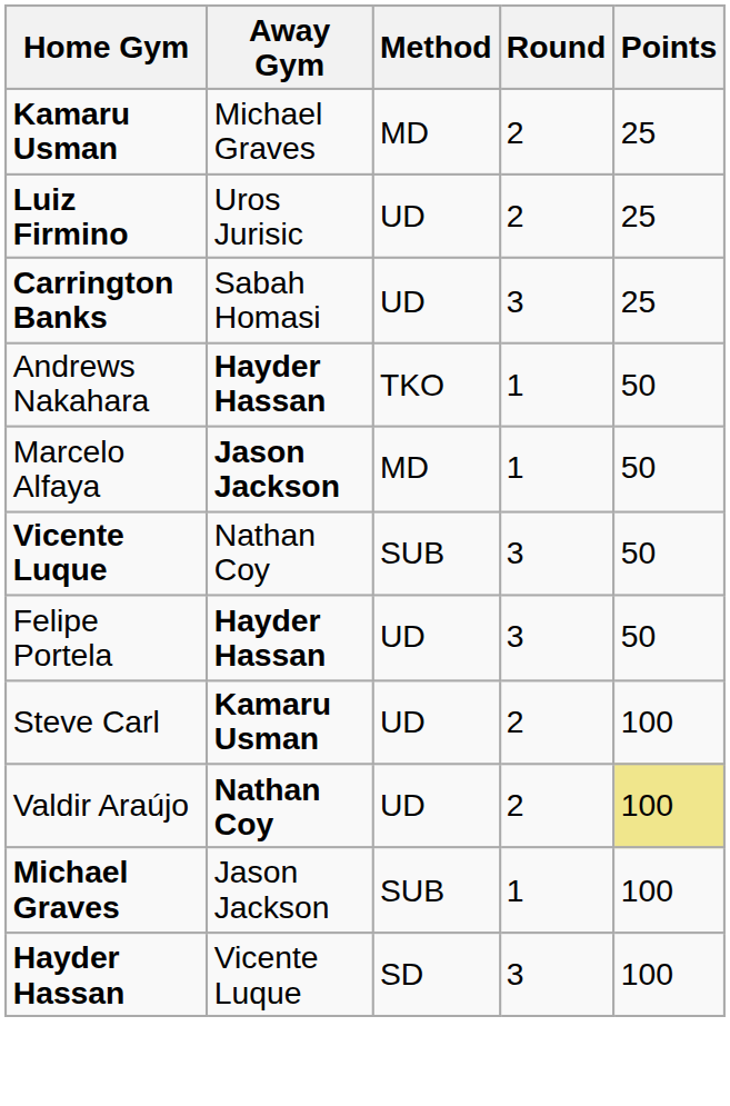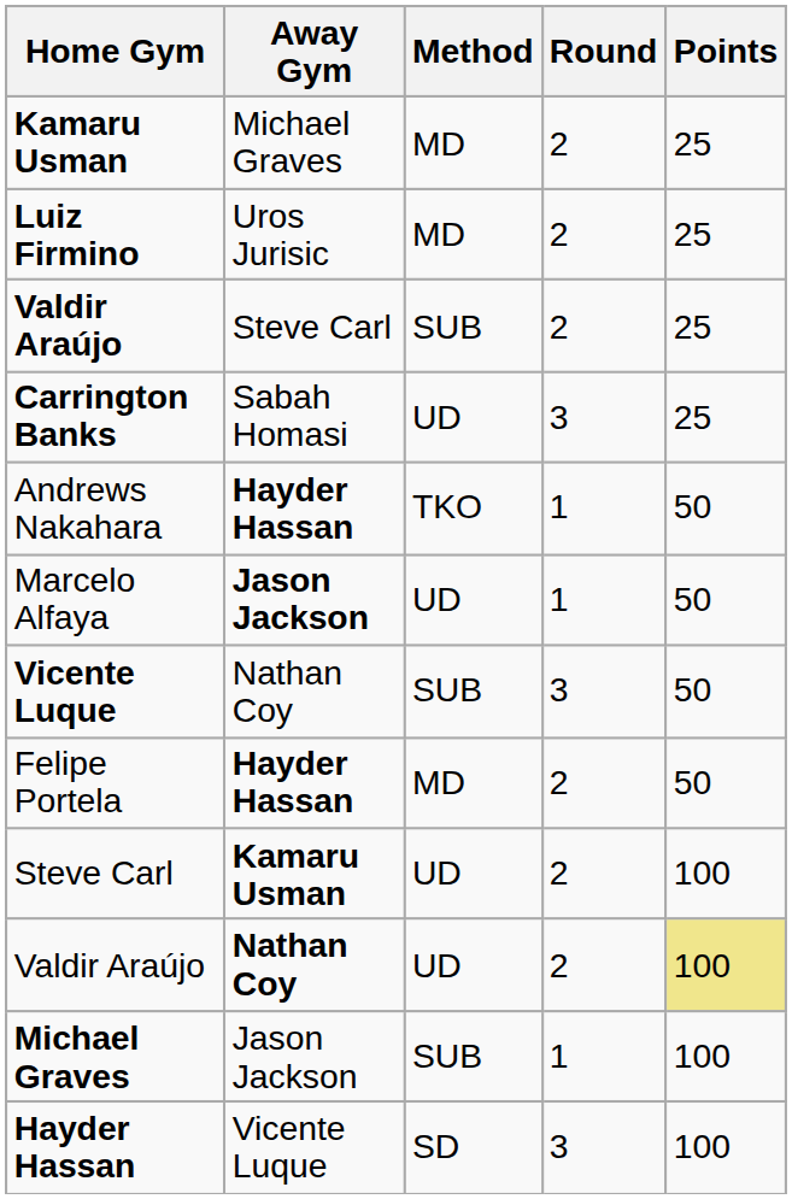Luiz Firmino | Method: UD -> MD
+ row: Valdir Araújo | Steve Carl | SUB | 2 | 25
Marcelo Alfaya | Method: MD -> UD
Felipe Portela | Method: UD -> MD
Felipe Portela | Round: 3 -> 2
